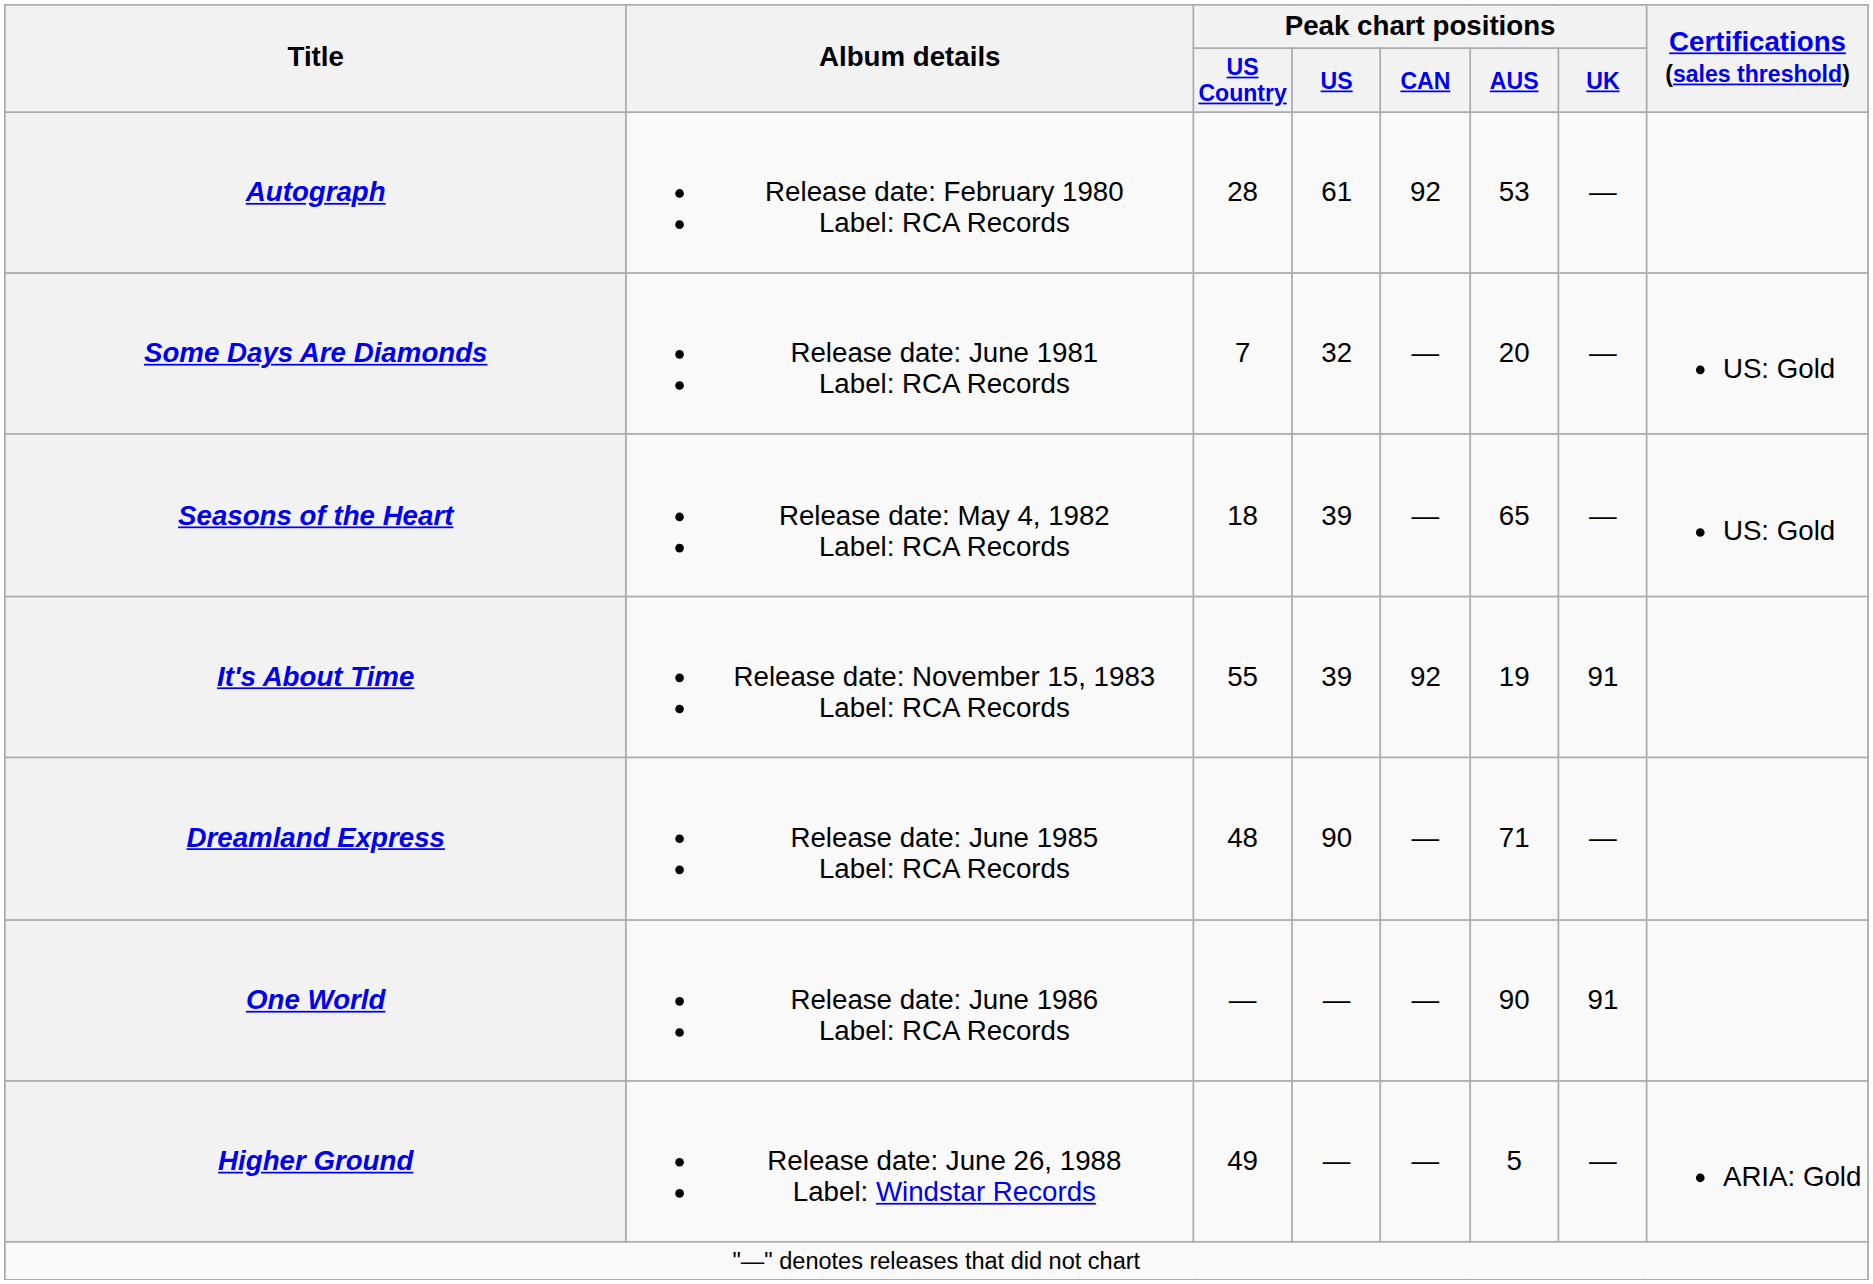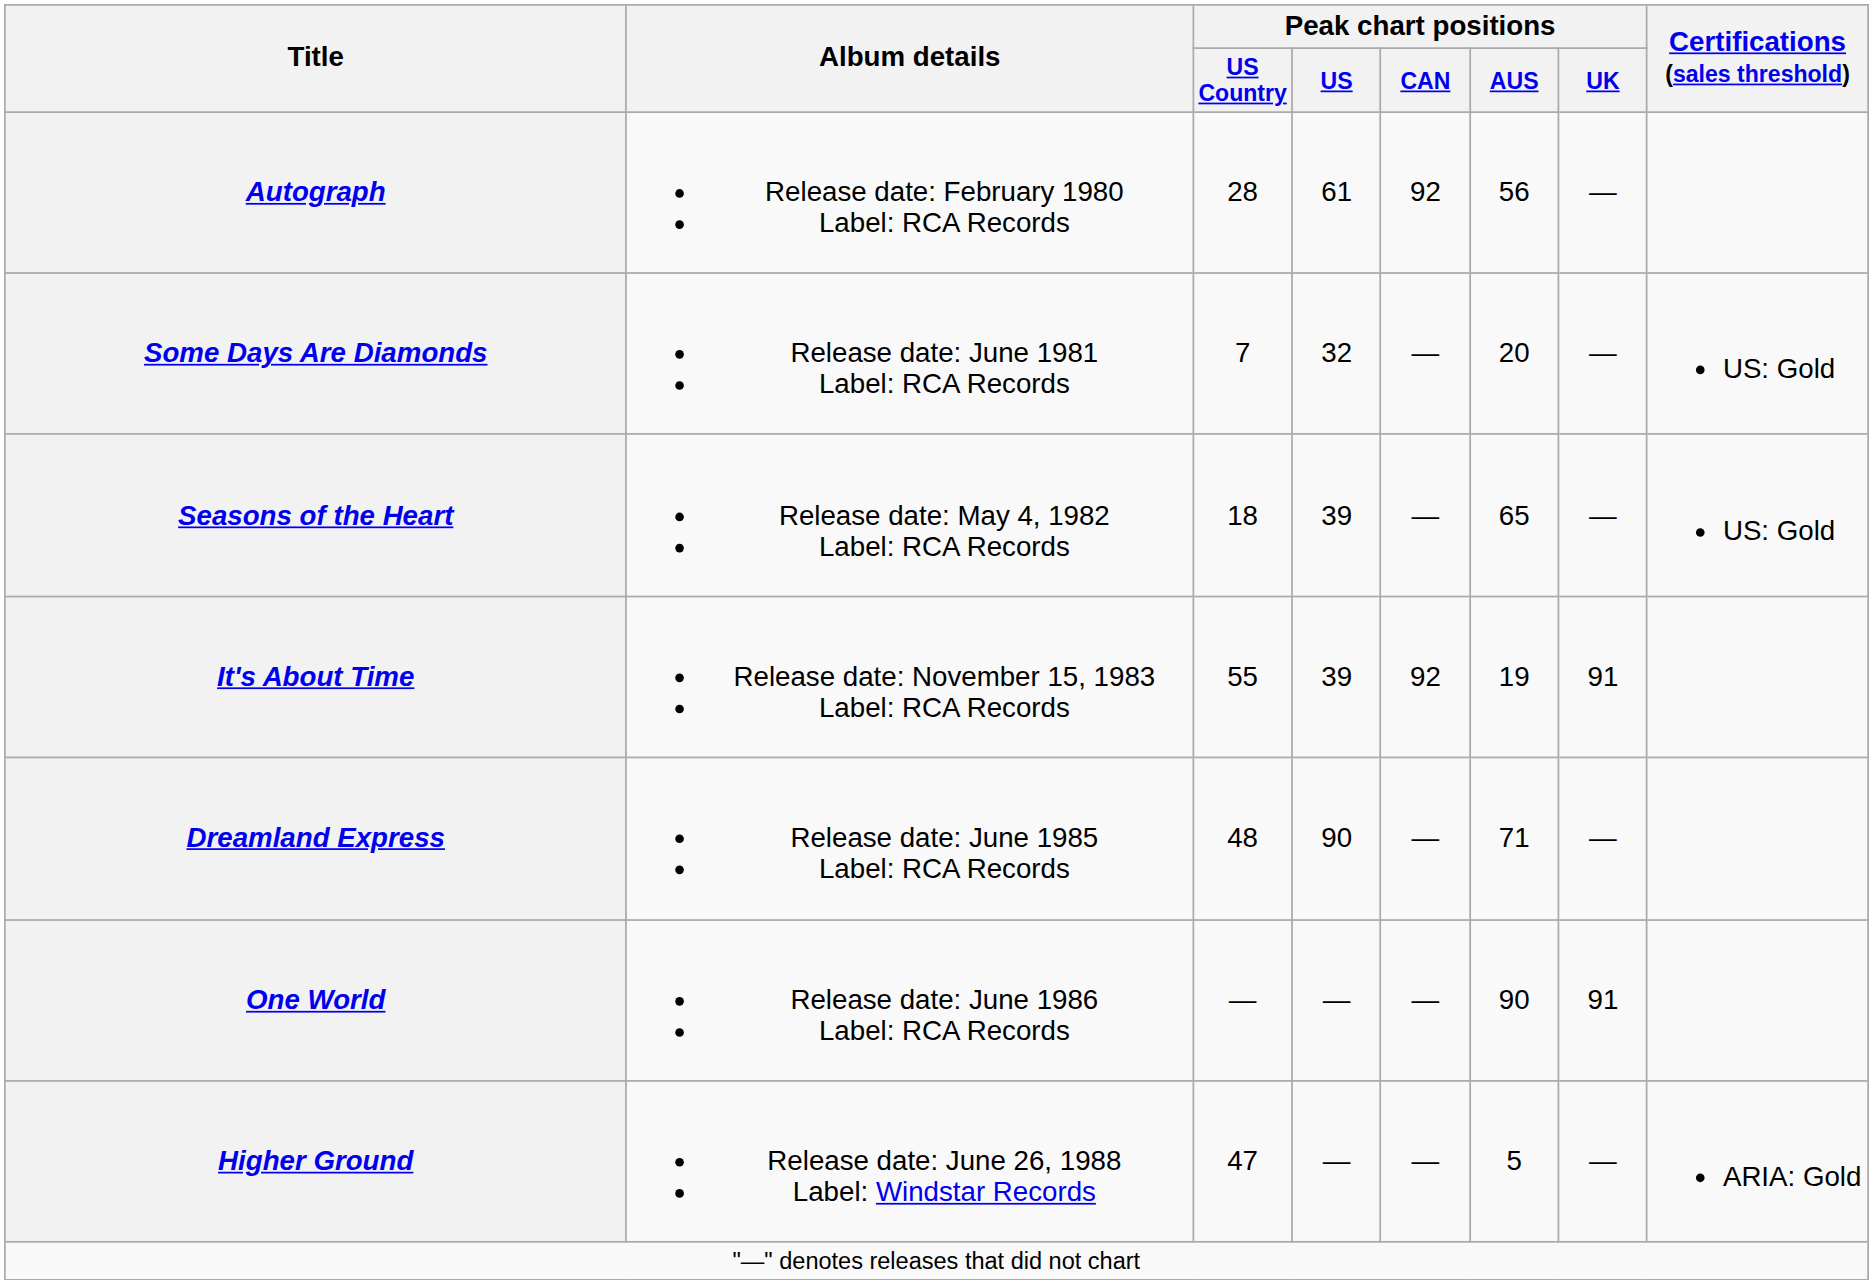Autograph | Peak chart positions / AUS: 53 -> 56
Higher Ground | Peak chart positions / US Country: 49 -> 47
